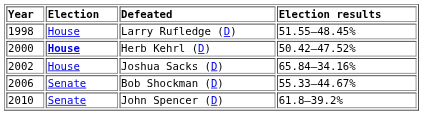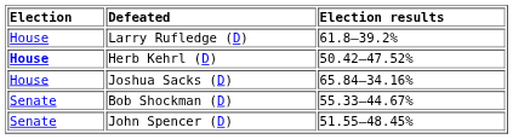- column: Year | 1998 | 2000 | 2002 | 2006 | 2010
Larry Rufledge (D) | Election results: 51.55–48.45% -> 61.8–39.2%
John Spencer (D) | Election results: 61.8–39.2% -> 51.55–48.45%
